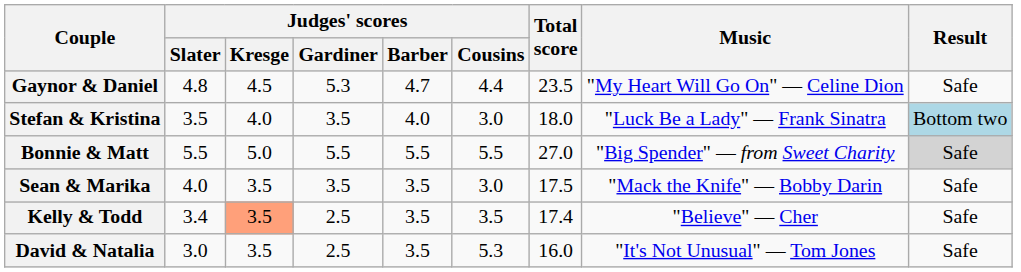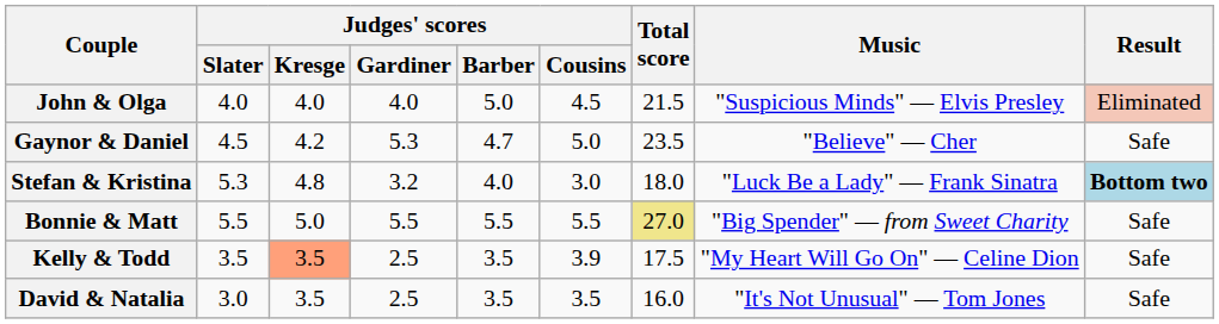+ row: John & Olga | 4.0 | 4.0 | 4.0 | 5.0 | 4.5 | 21.5 | "Suspicious Minds" — Elvis Presley | Eliminated
Gaynor & Daniel | Judges' scores / Slater: 4.8 -> 4.5
Gaynor & Daniel | Judges' scores / Kresge: 4.5 -> 4.2
Gaynor & Daniel | Judges' scores / Cousins: 4.4 -> 5.0
Gaynor & Daniel | Music: "My Heart Will Go On" — Celine Dion -> "Believe" — Cher
Stefan & Kristina | Judges' scores / Slater: 3.5 -> 5.3
Stefan & Kristina | Judges' scores / Kresge: 4.0 -> 4.8
Stefan & Kristina | Judges' scores / Gardiner: 3.5 -> 3.2
Stefan & Kristina | Result: normal -> bold
Bonnie & Matt | Total score: no background -> khaki background
Bonnie & Matt | Result: lightgrey background -> no background
- row: Sean & Marika | 4.0 | 3.5 | 3.5 | 3.5 | 3.0 | 17.5 | "Mack the Knife" — Bobby Darin | Safe
Kelly & Todd | Judges' scores / Slater: 3.4 -> 3.5
Kelly & Todd | Judges' scores / Cousins: 3.5 -> 3.9
Kelly & Todd | Total score: 17.4 -> 17.5
Kelly & Todd | Music: "Believe" — Cher -> "My Heart Will Go On" — Celine Dion
David & Natalia | Judges' scores / Cousins: 5.3 -> 3.5
